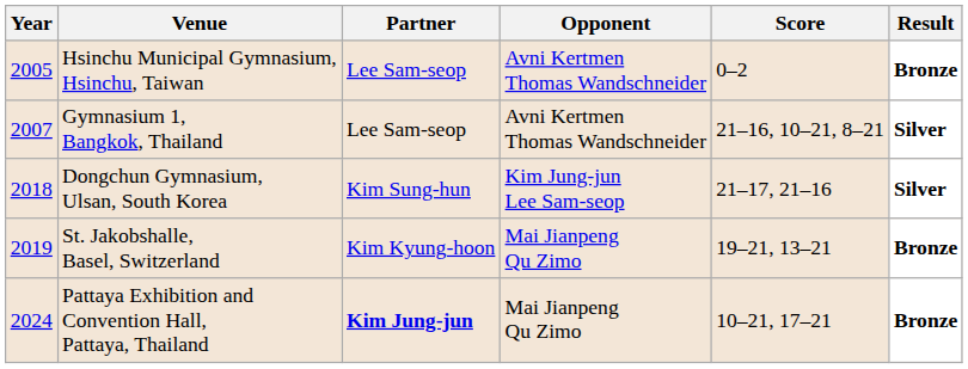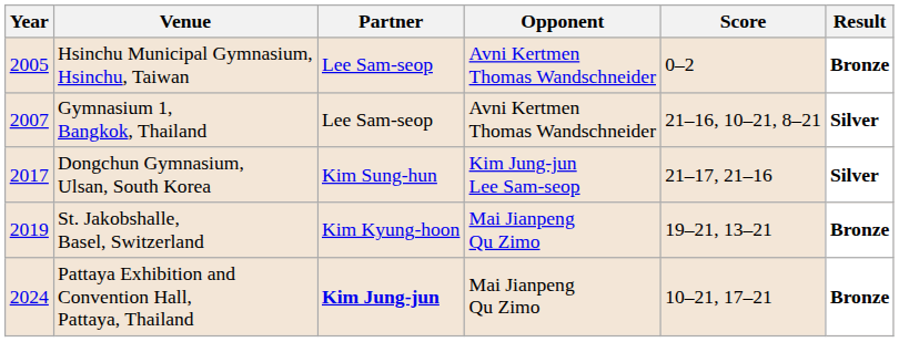Dongchun Gymnasium, Ulsan, South Korea | Year: 2018 -> 2017
